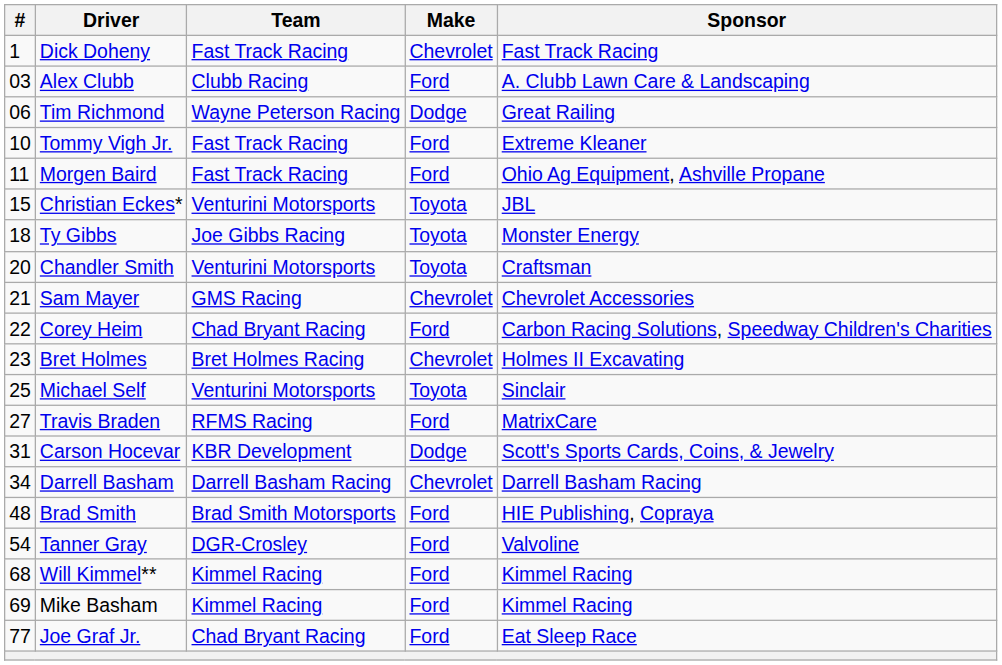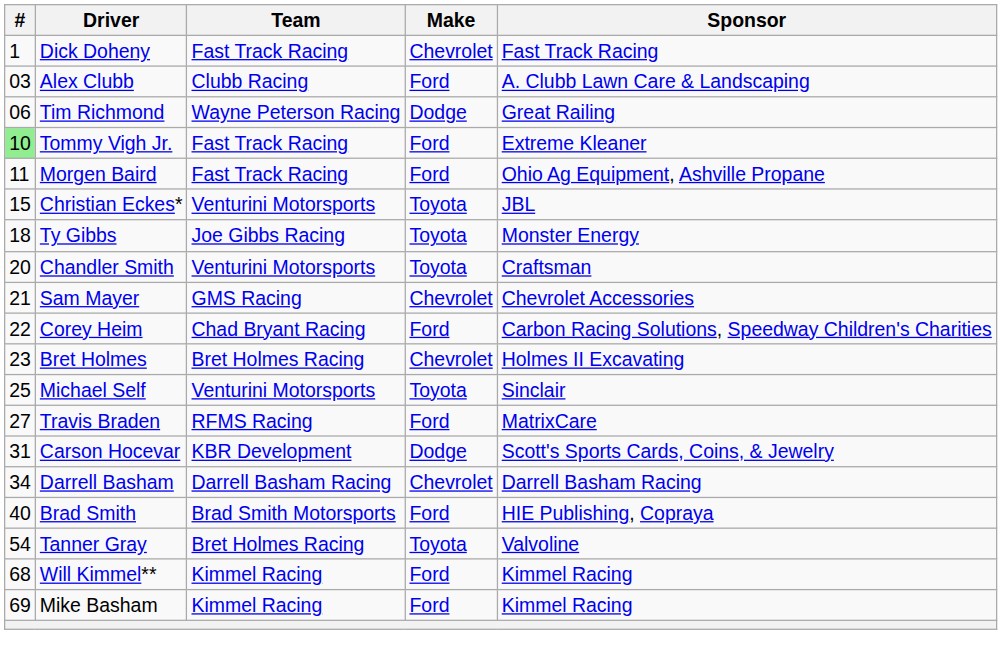Tommy Vigh Jr. | #: no background -> lightgreen background
Brad Smith | #: 48 -> 40
Tanner Gray | Team: DGR-Crosley -> Bret Holmes Racing
Tanner Gray | Make: Ford -> Toyota
- row: 77 | Joe Graf Jr. | Chad Bryant Racing | Ford | Eat Sleep Race
